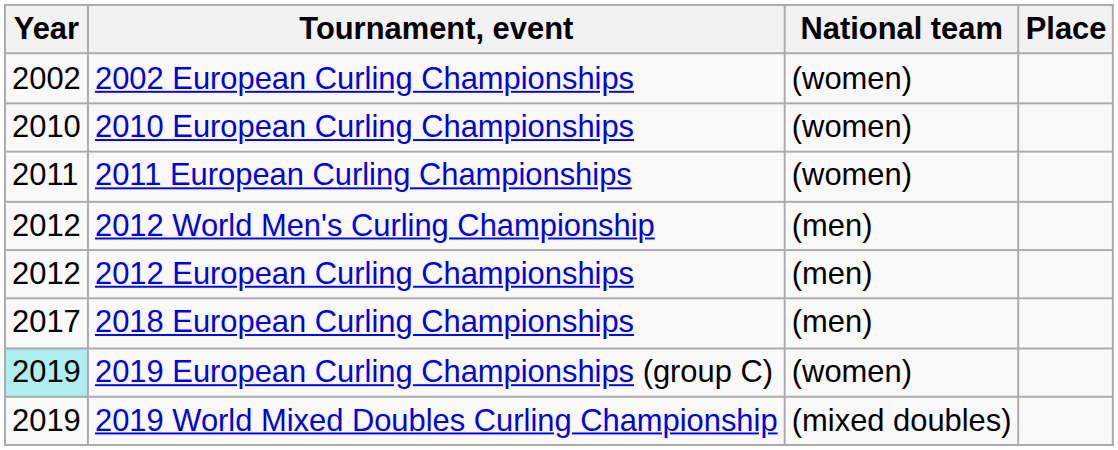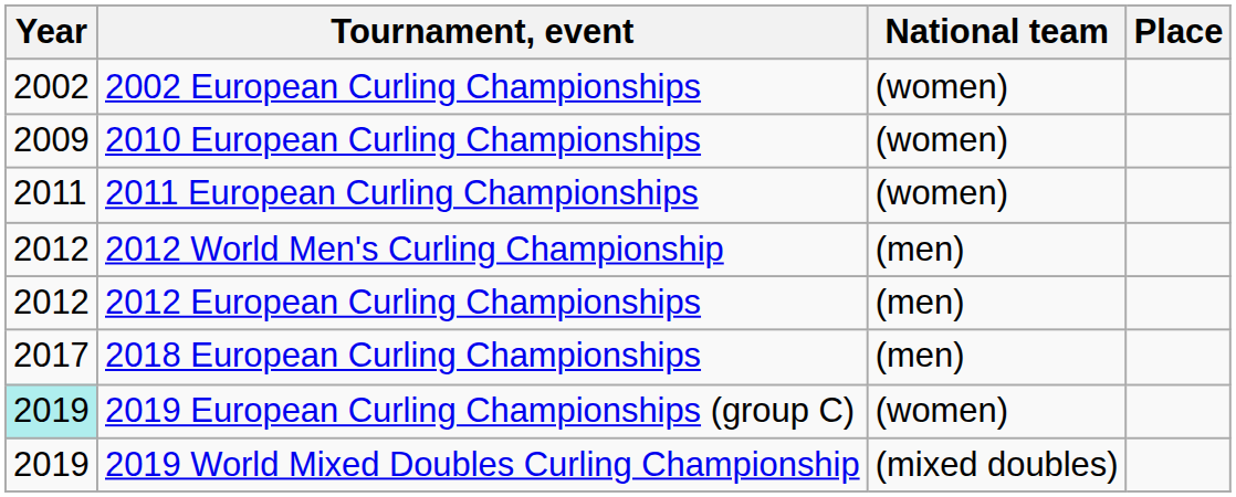2010 European Curling Championships | Year: 2010 -> 2009
